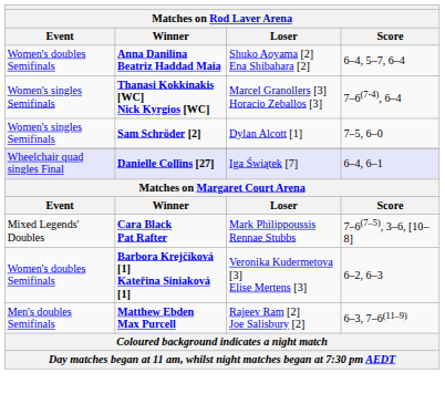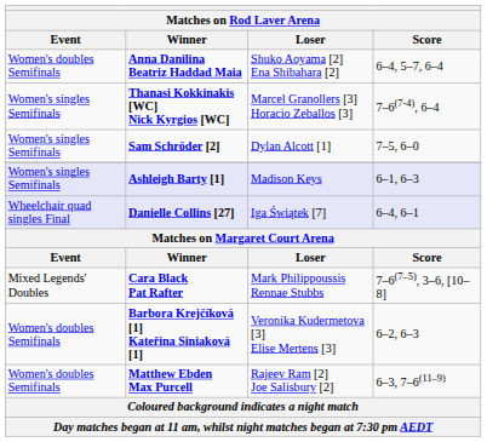+ row: Women's singles Semifinals | Ashleigh Barty [1] | Madison Keys | 6–1, 6–3
Matthew Ebden Max Purcell | Event: Men's doubles Semifinals -> Women's doubles Semifinals
